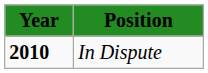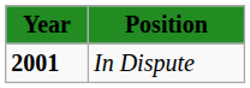In Dispute | column 1: 2010 -> 2001
